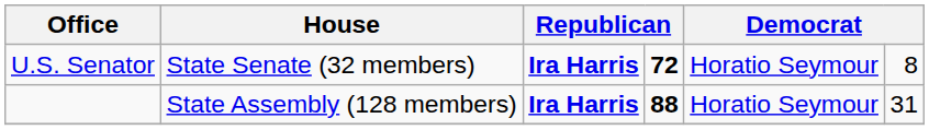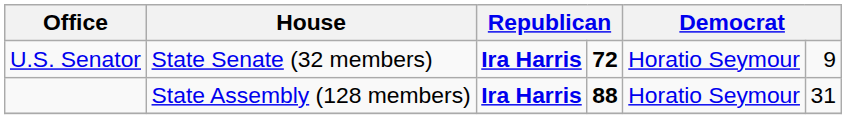U.S. Senator | column 6: 8 -> 9
